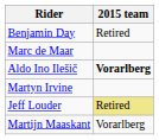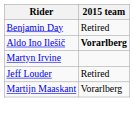- row: Marc de Maar
Jeff Louder | 2015 team: khaki background -> no background
